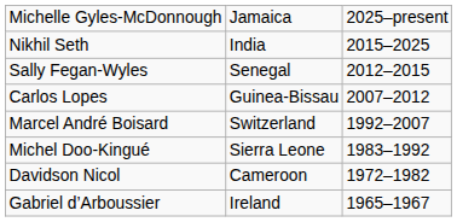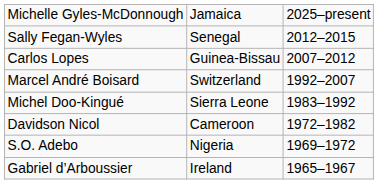- row: Nikhil Seth | India | 2015–2025
+ row: S.O. Adebo | Nigeria | 1969–1972
